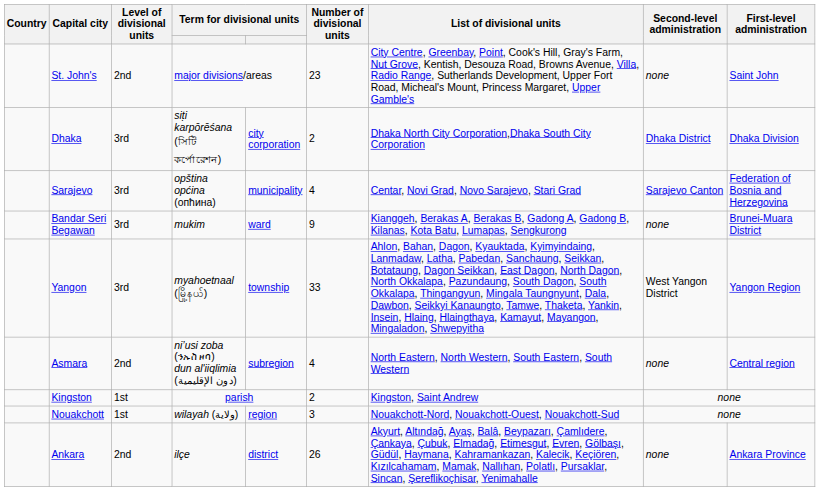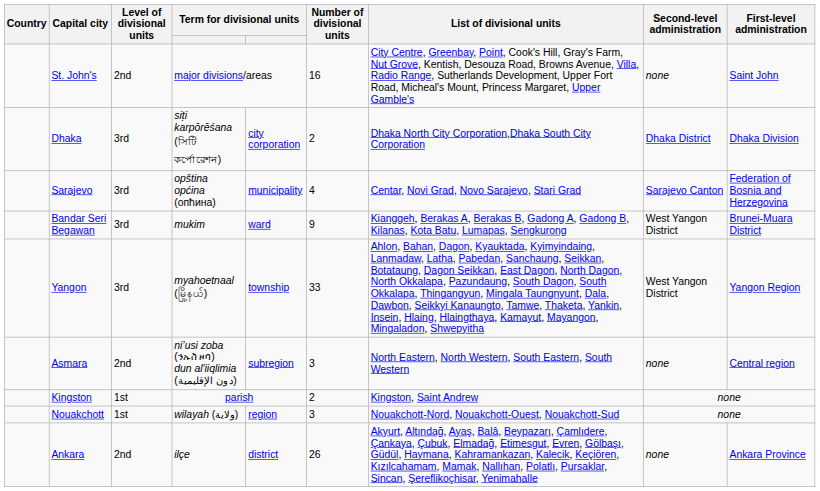St. John's | Number of divisional units: 23 -> 16
Bandar Seri Begawan | Second-level administration: none -> West Yangon District
Asmara | Number of divisional units: 4 -> 3
